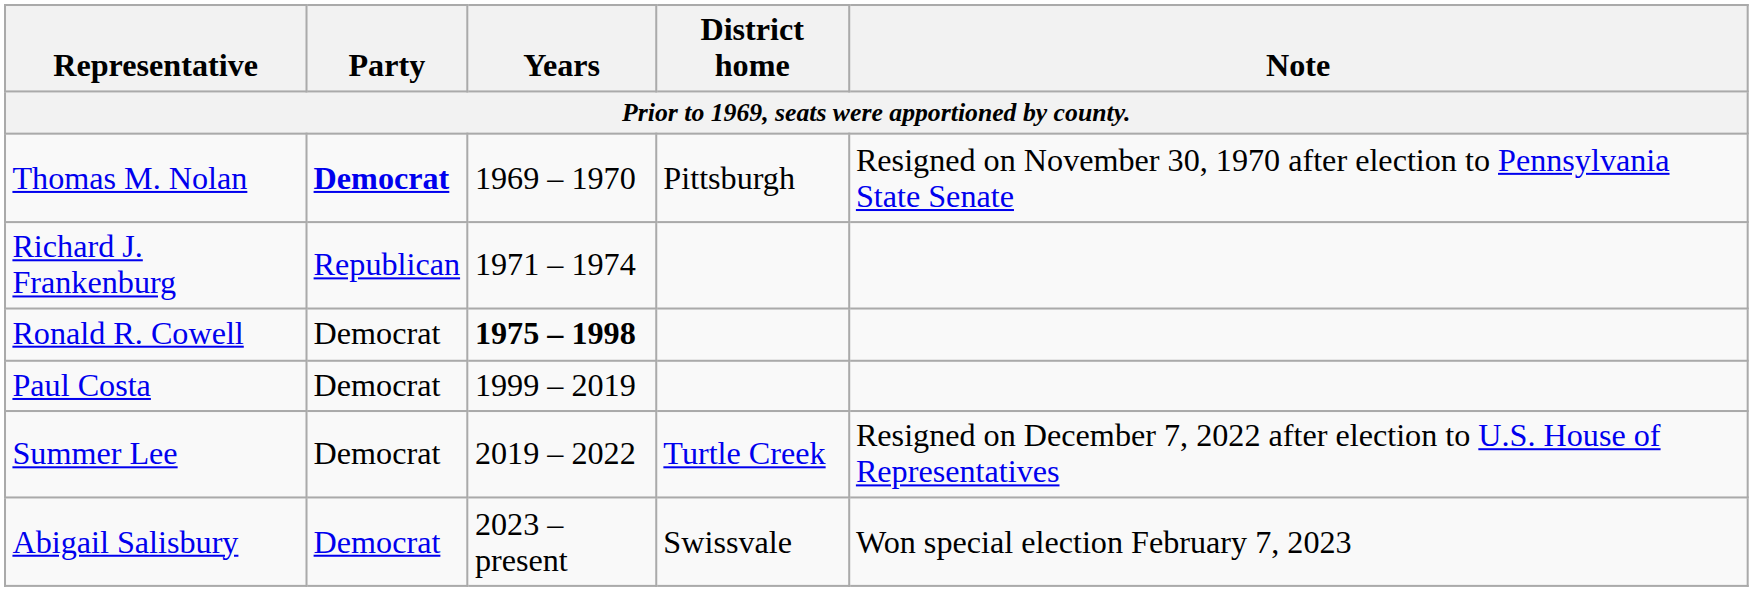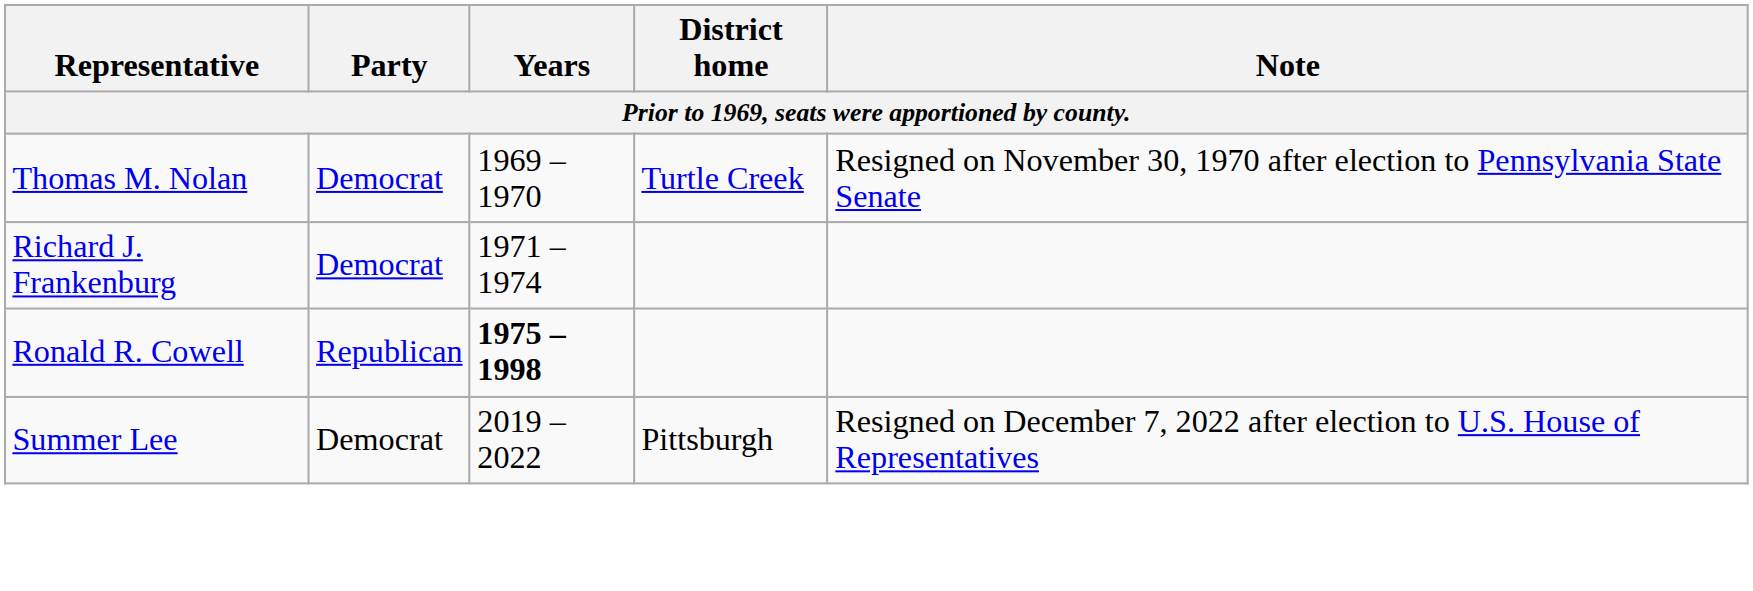Thomas M. Nolan | Party: bold -> normal
Thomas M. Nolan | District home: Pittsburgh -> Turtle Creek
Richard J. Frankenburg | Party: Republican -> Democrat
Ronald R. Cowell | Party: Democrat -> Republican
- row: Paul Costa | Democrat | 1999 – 2019
Summer Lee | District home: Turtle Creek -> Pittsburgh
- row: Abigail Salisbury | Democrat | 2023 – present | Swissvale | Won special election February 7, 2023
